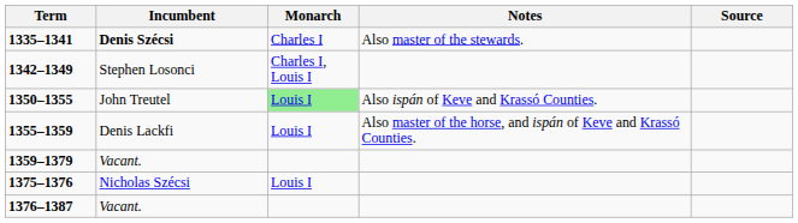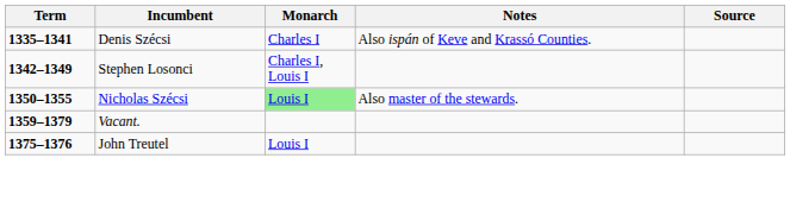1335–1341 | Incumbent: bold -> normal
1335–1341 | Notes: Also master of the stewards. -> Also ispán of Keve and Krassó Counties.
1350–1355 | Incumbent: John Treutel -> Nicholas Szécsi
1350–1355 | Notes: Also ispán of Keve and Krassó Counties. -> Also master of the stewards.
- row: 1355–1359 | Denis Lackfi | Louis I | Also master of the horse, and ispán of Keve and Krassó Counties.
1375–1376 | Incumbent: Nicholas Szécsi -> John Treutel
- row: 1376–1387 | Vacant.
